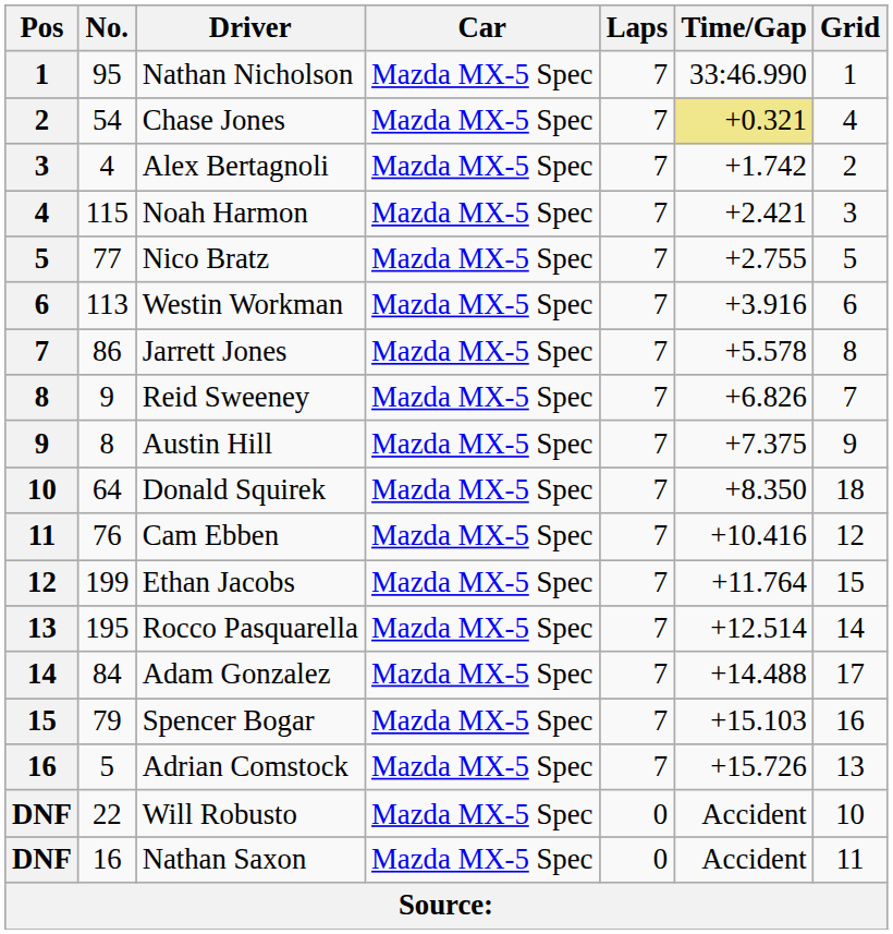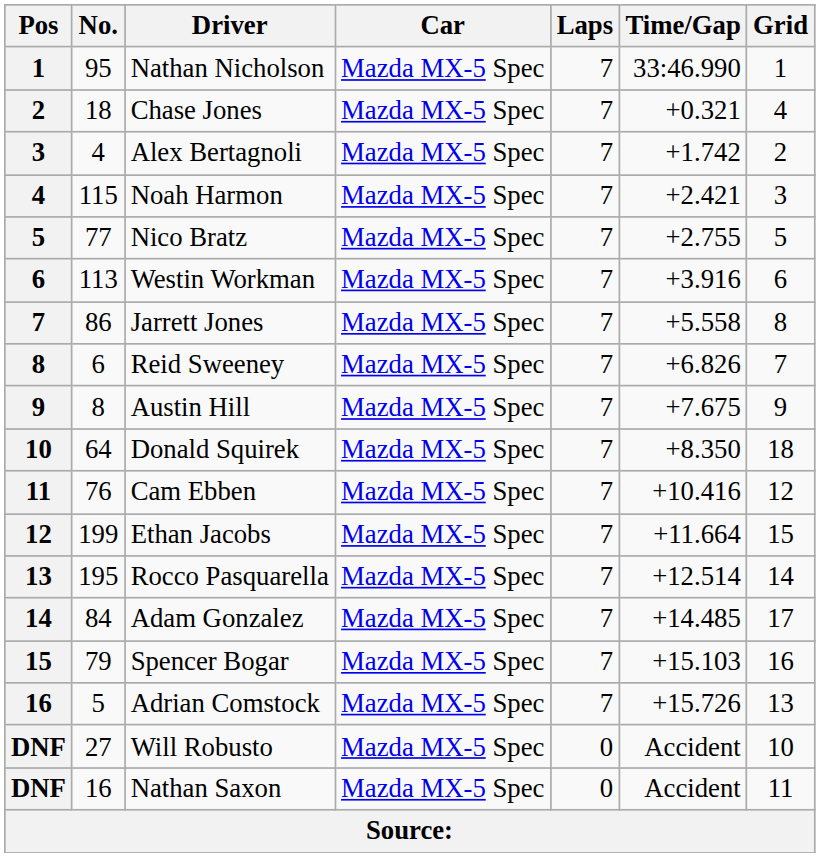Chase Jones | No.: 54 -> 18
Chase Jones | Time/Gap: khaki background -> no background
Jarrett Jones | Time/Gap: +5.578 -> +5.558
Reid Sweeney | No.: 9 -> 6
Austin Hill | Time/Gap: +7.375 -> +7.675
Ethan Jacobs | Time/Gap: +11.764 -> +11.664
Adam Gonzalez | Time/Gap: +14.488 -> +14.485
Will Robusto | No.: 22 -> 27
